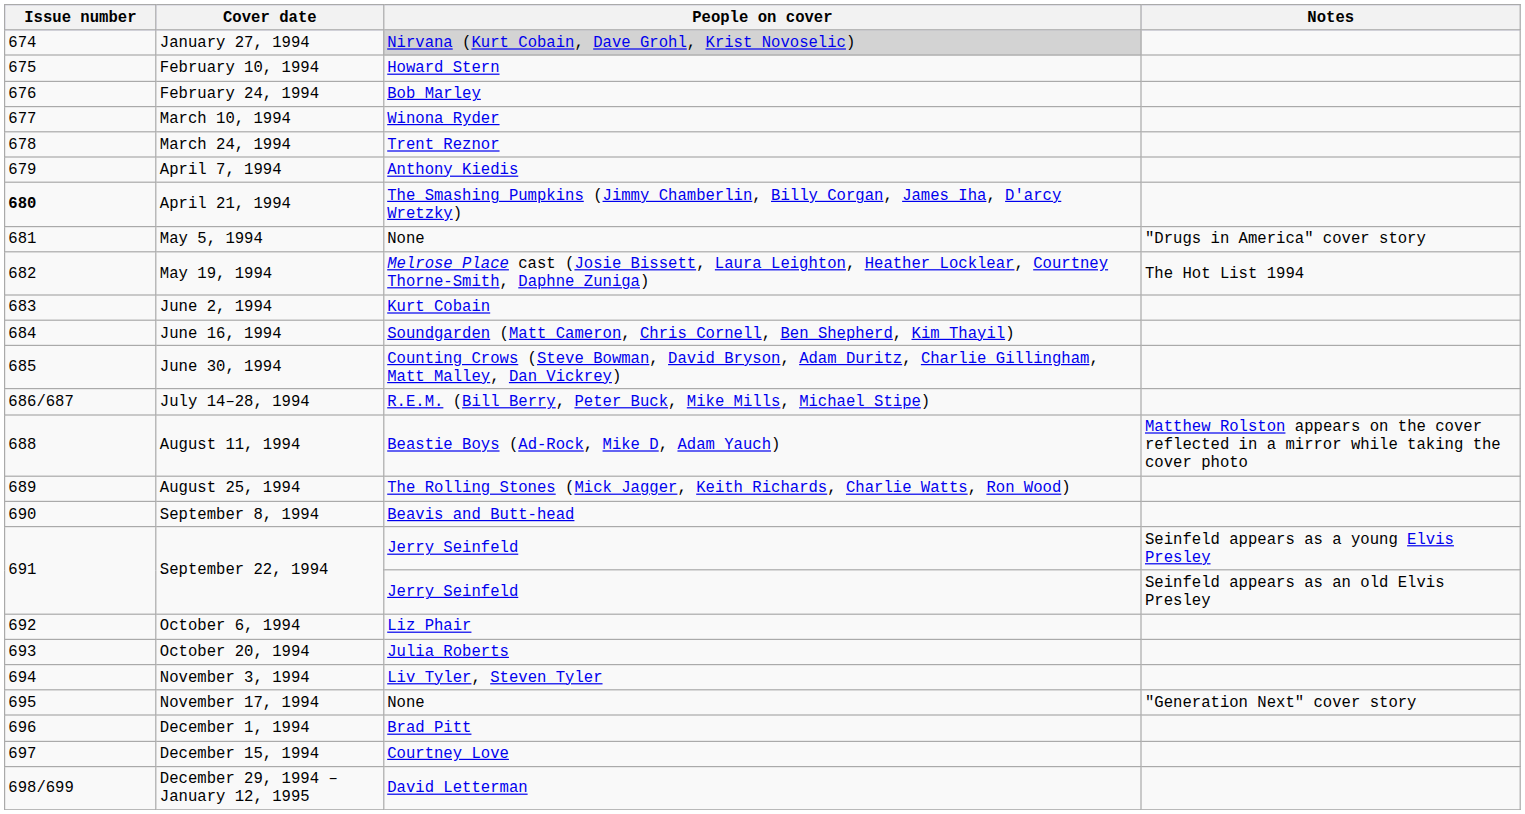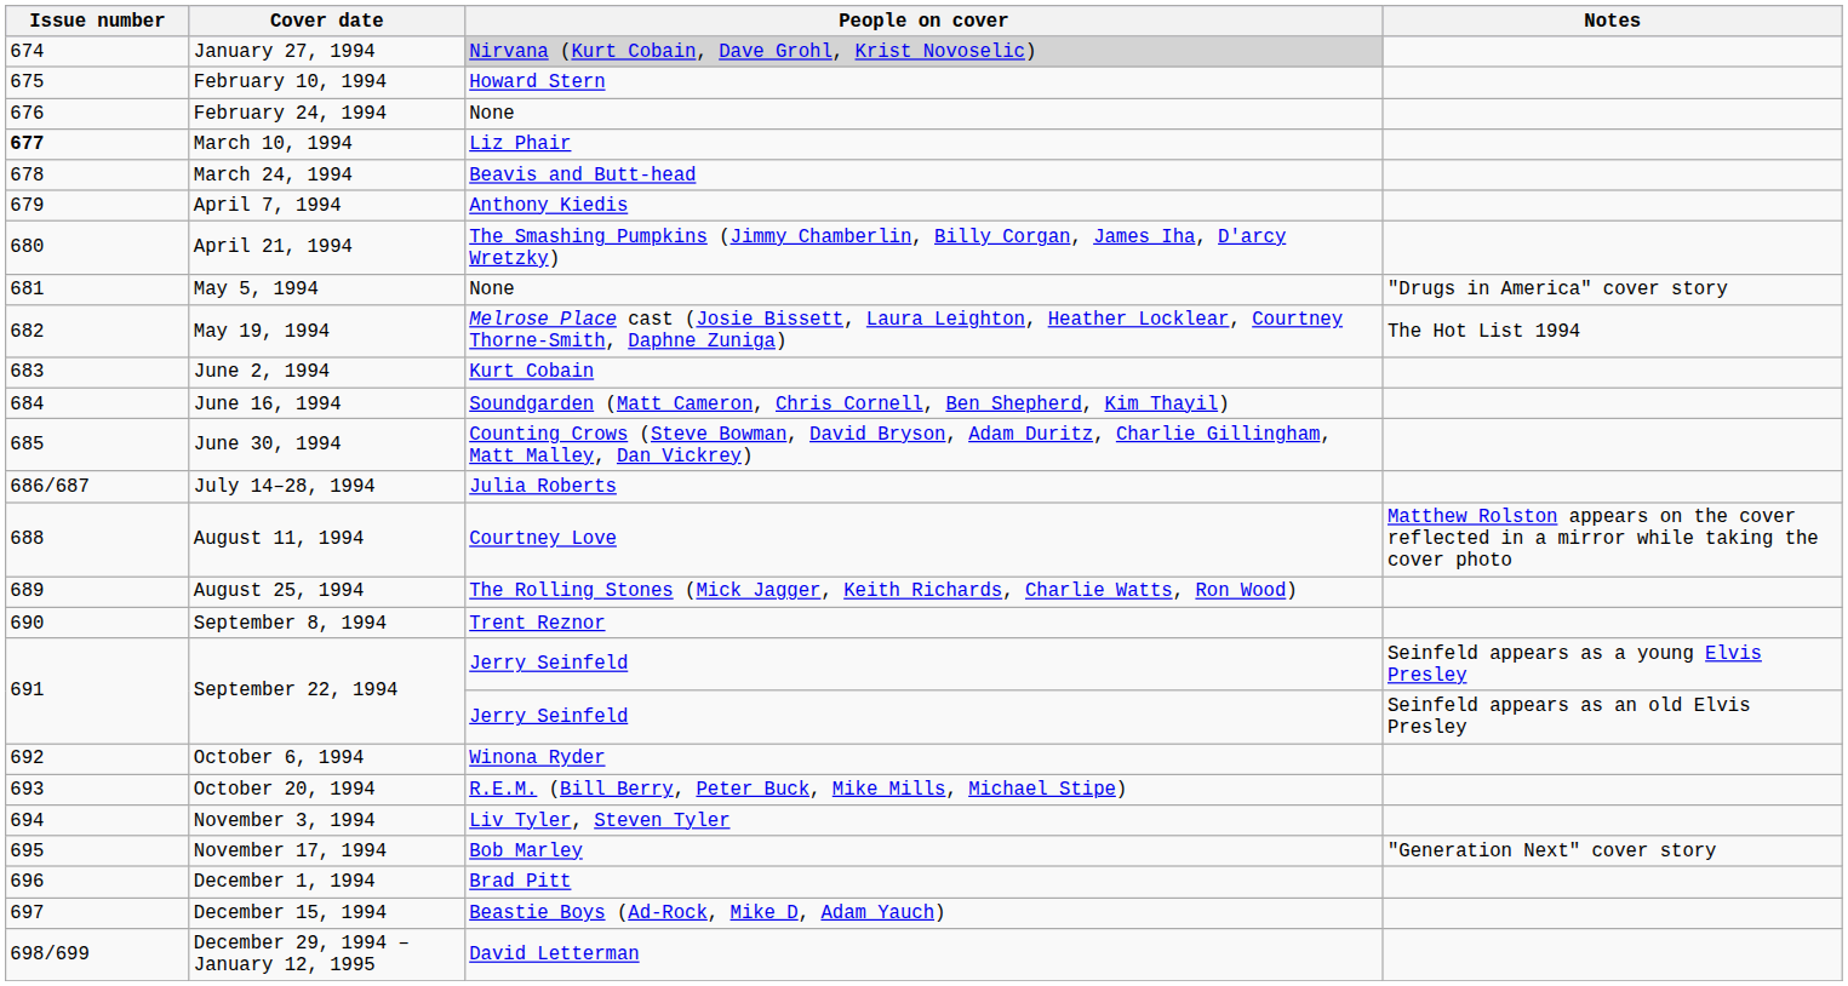February 24, 1994 | People on cover: Bob Marley -> None
March 10, 1994 | Issue number: normal -> bold
March 10, 1994 | People on cover: Winona Ryder -> Liz Phair
March 24, 1994 | People on cover: Trent Reznor -> Beavis and Butt-head
April 21, 1994 | Issue number: bold -> normal
July 14–28, 1994 | People on cover: R.E.M. (Bill Berry, Peter Buck, Mike Mills, Michael Stipe) -> Julia Roberts
August 11, 1994 | People on cover: Beastie Boys (Ad-Rock, Mike D, Adam Yauch) -> Courtney Love
September 8, 1994 | People on cover: Beavis and Butt-head -> Trent Reznor
October 6, 1994 | People on cover: Liz Phair -> Winona Ryder
October 20, 1994 | People on cover: Julia Roberts -> R.E.M. (Bill Berry, Peter Buck, Mike Mills, Michael Stipe)
November 17, 1994 | People on cover: None -> Bob Marley
December 15, 1994 | People on cover: Courtney Love -> Beastie Boys (Ad-Rock, Mike D, Adam Yauch)
